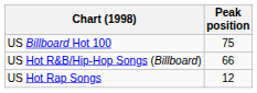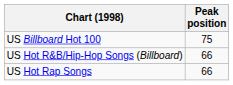US Hot Rap Songs | Peak position: 12 -> 66
